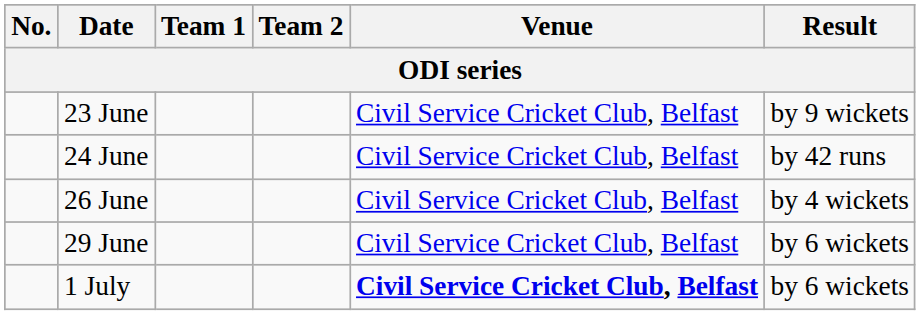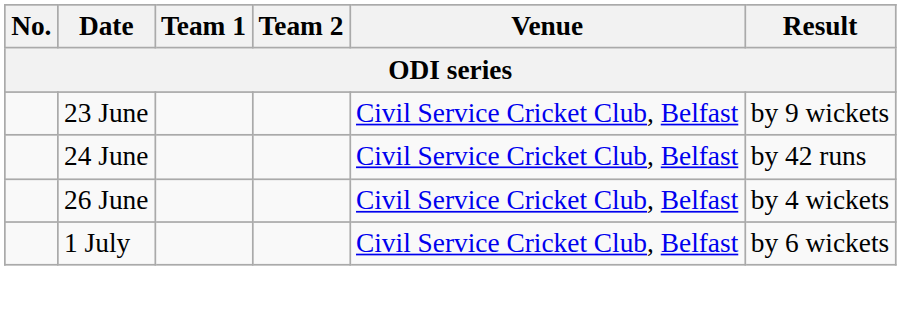- row: 29 June | Civil Service Cricket Club, Belfast | by 6 wickets
1 July | Venue: bold -> normal
